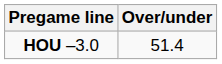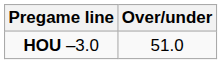HOU –3.0 | Over/under: 51.4 -> 51.0
